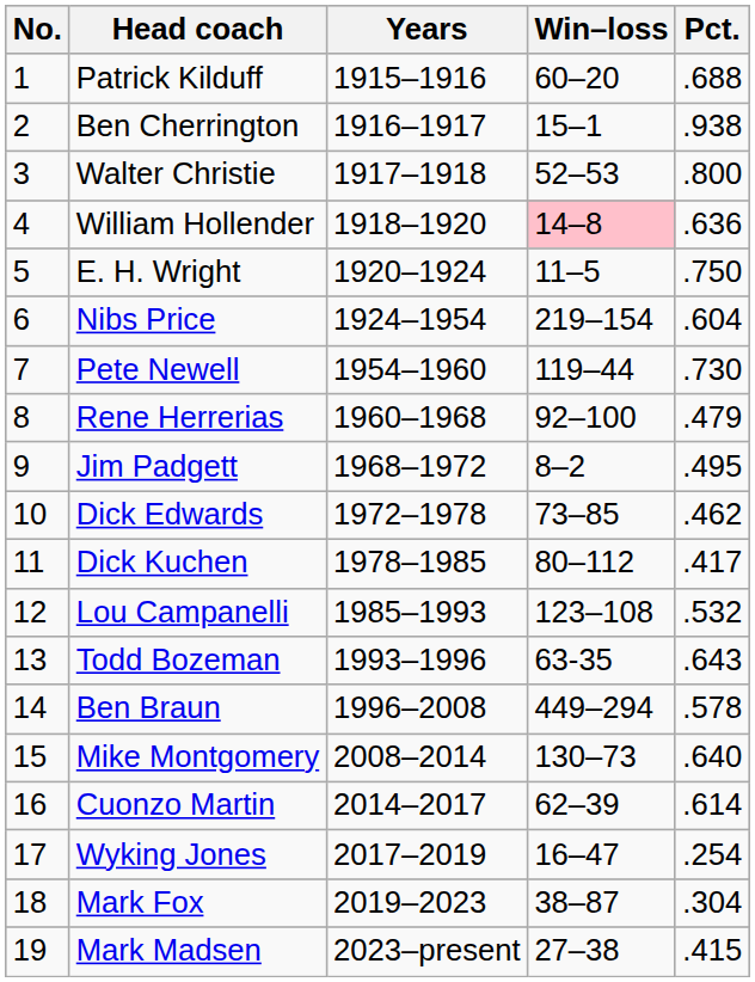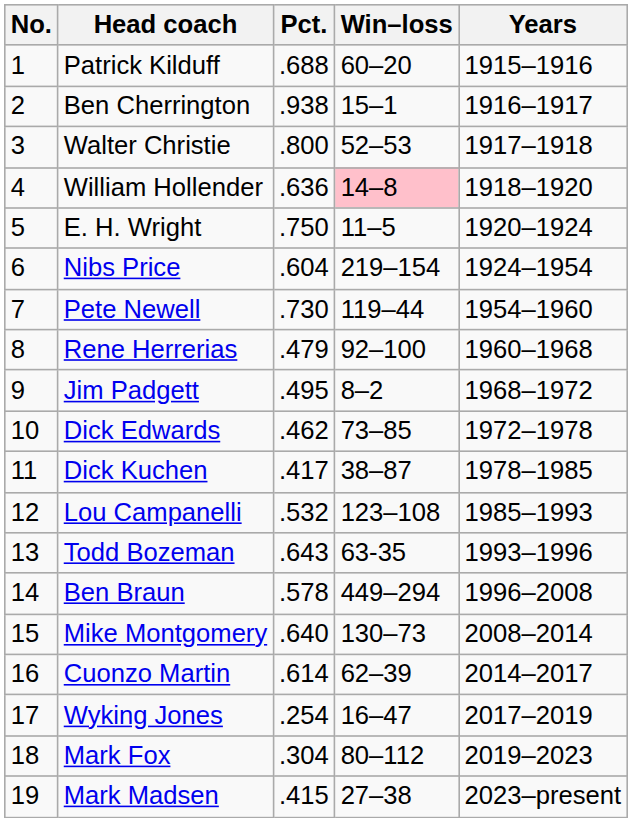columns swapped: Years <-> Pct.
Dick Kuchen | Win–loss: 80–112 -> 38–87
Mark Fox | Win–loss: 38–87 -> 80–112
